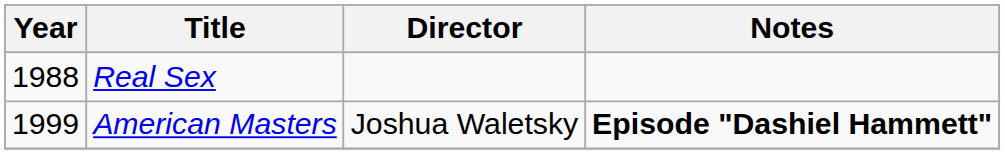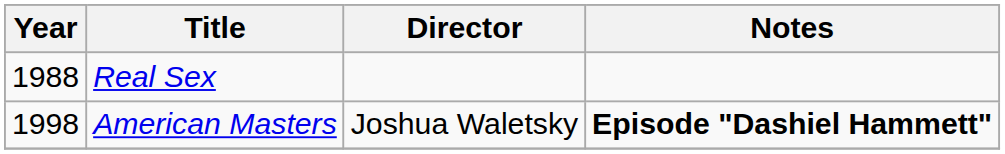American Masters | Year: 1999 -> 1998
